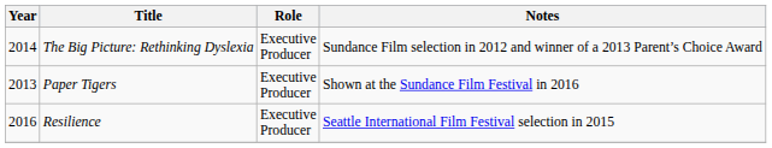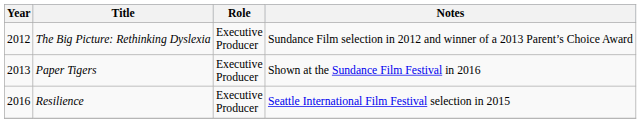The Big Picture: Rethinking Dyslexia | Year: 2014 -> 2012
